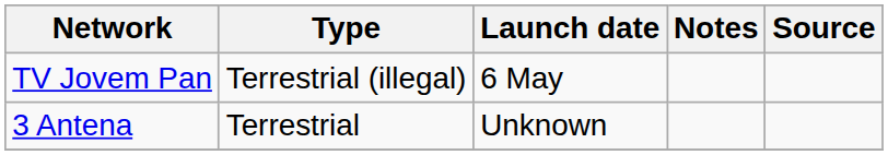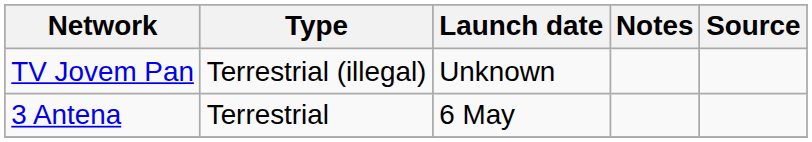TV Jovem Pan | Launch date: 6 May -> Unknown
3 Antena | Launch date: Unknown -> 6 May
